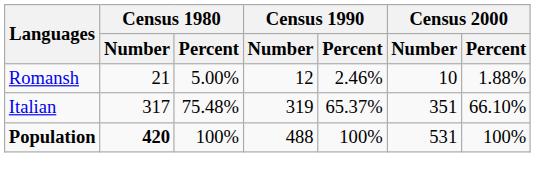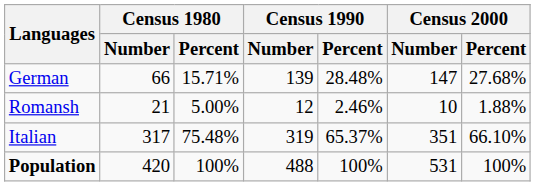+ row: German | 66 | 15.71% | 139 | 28.48% | 147 | 27.68%
Population | Census 1980 / Number: bold -> normal
